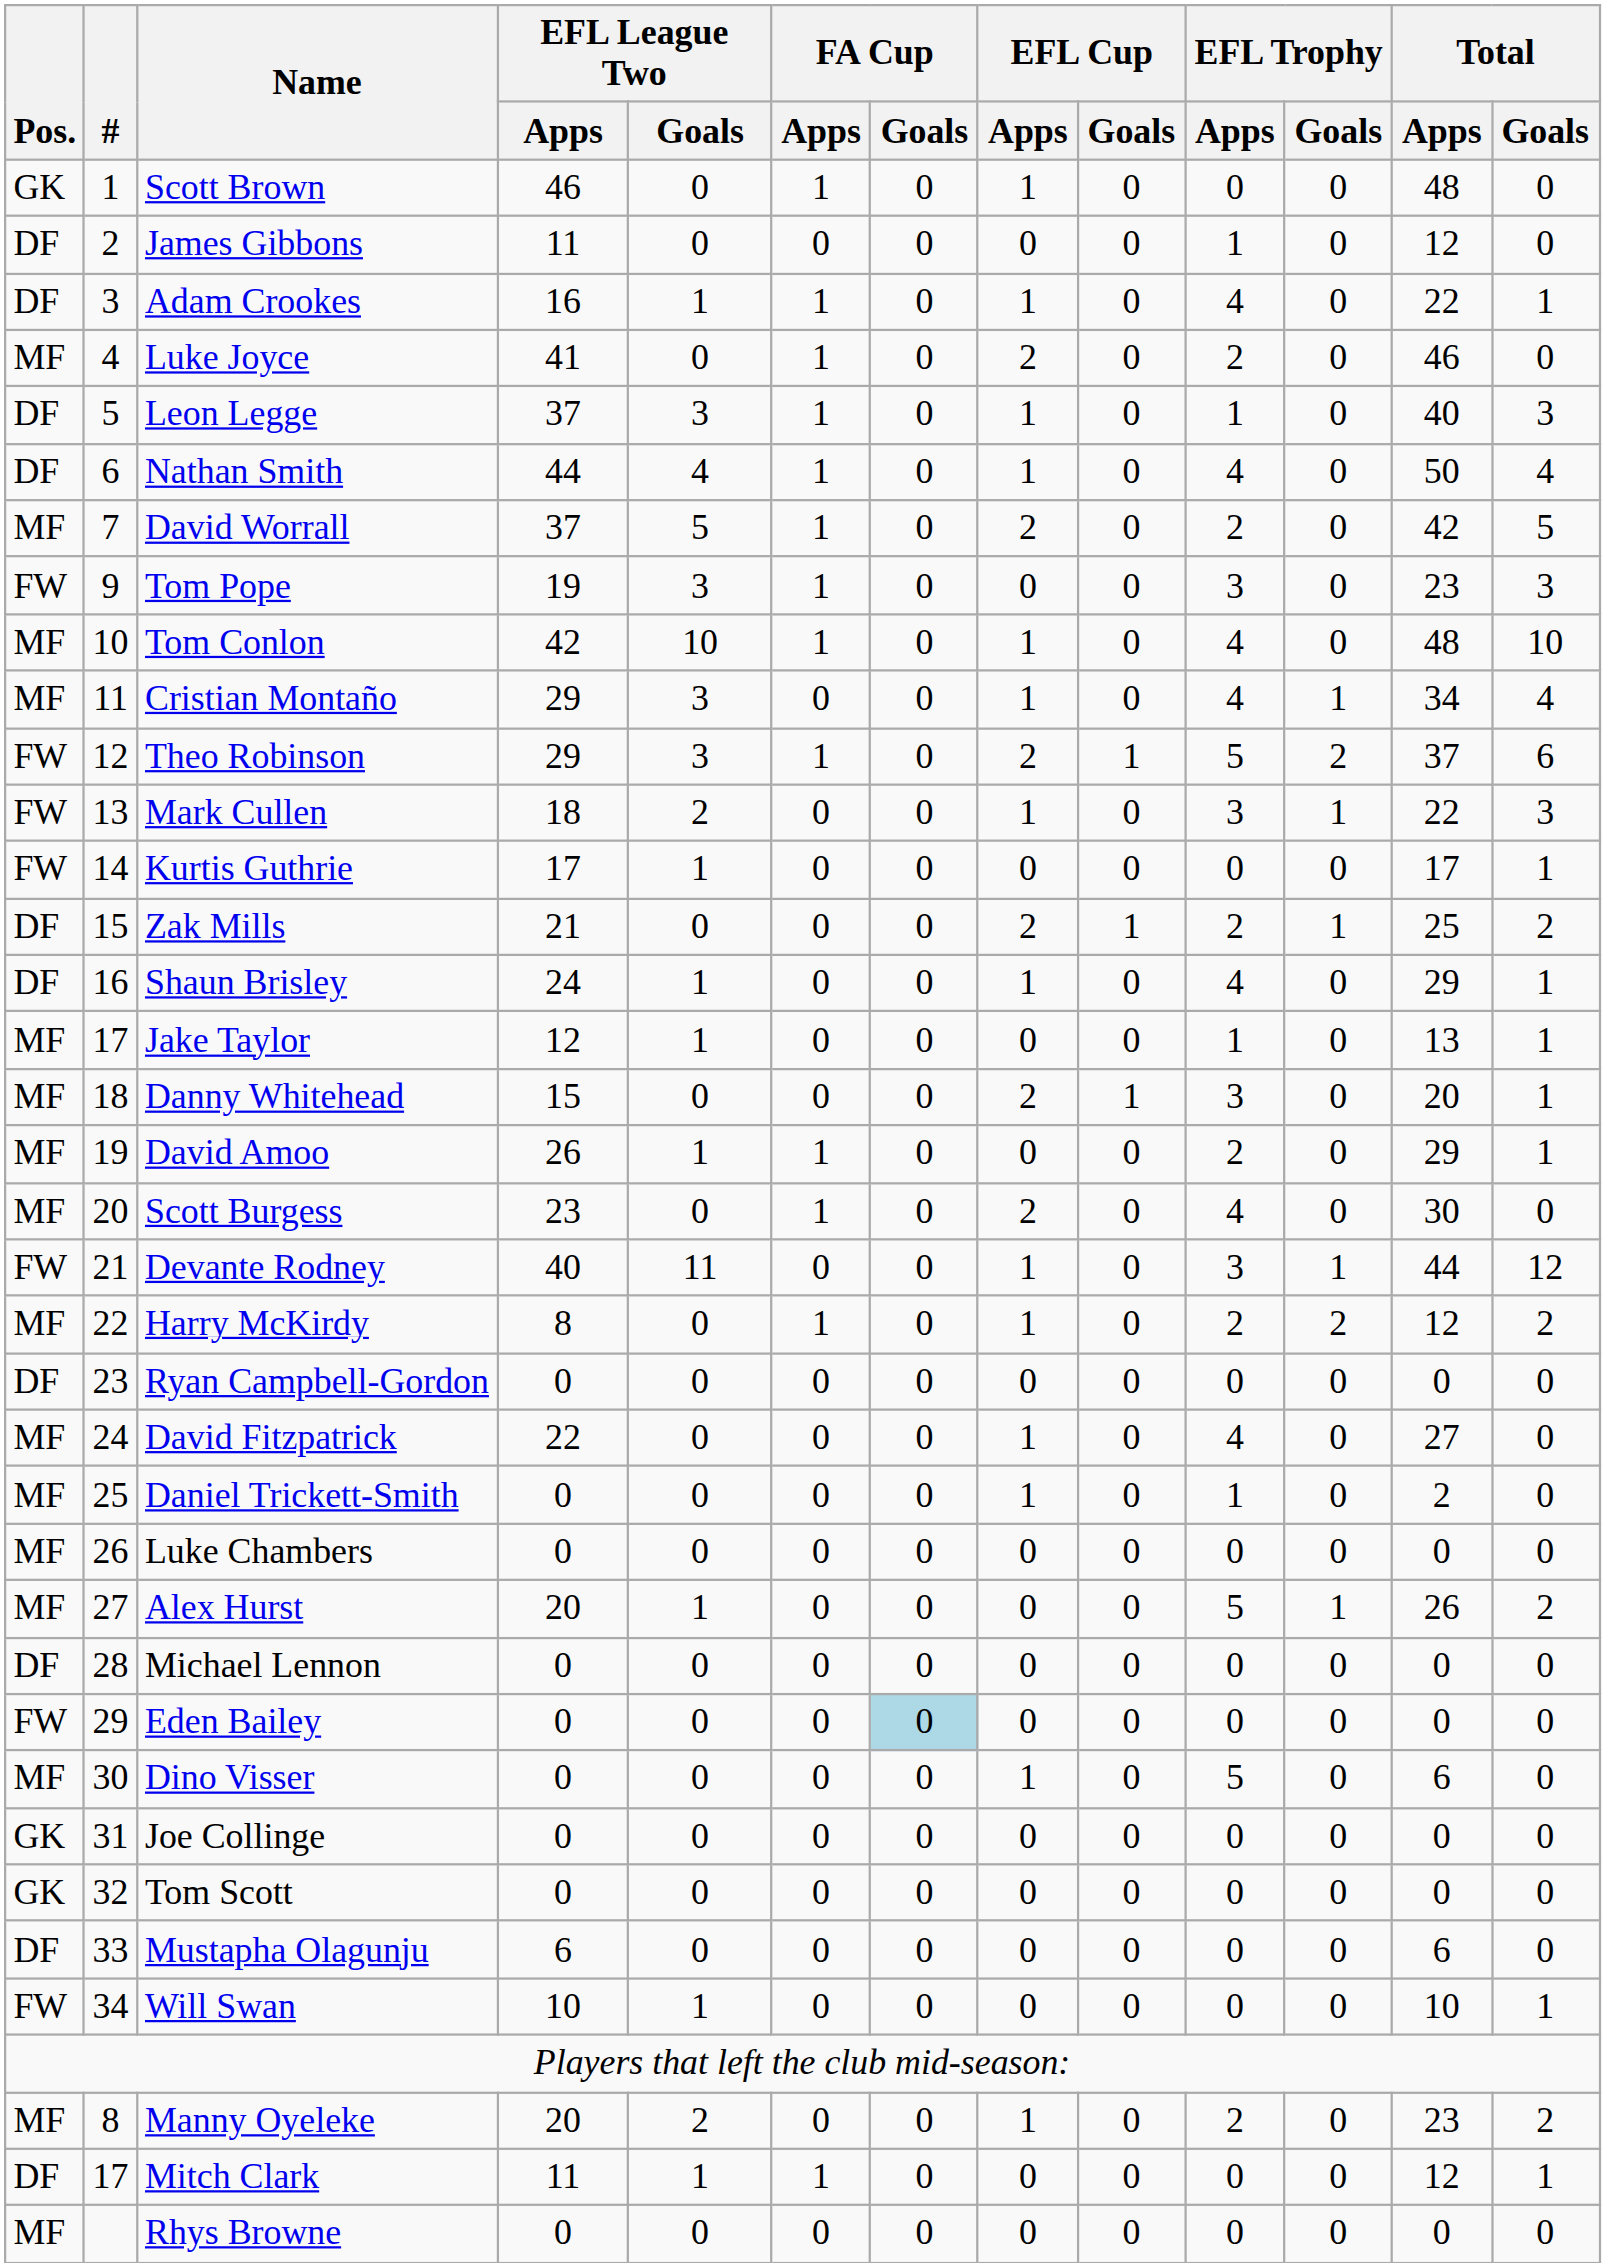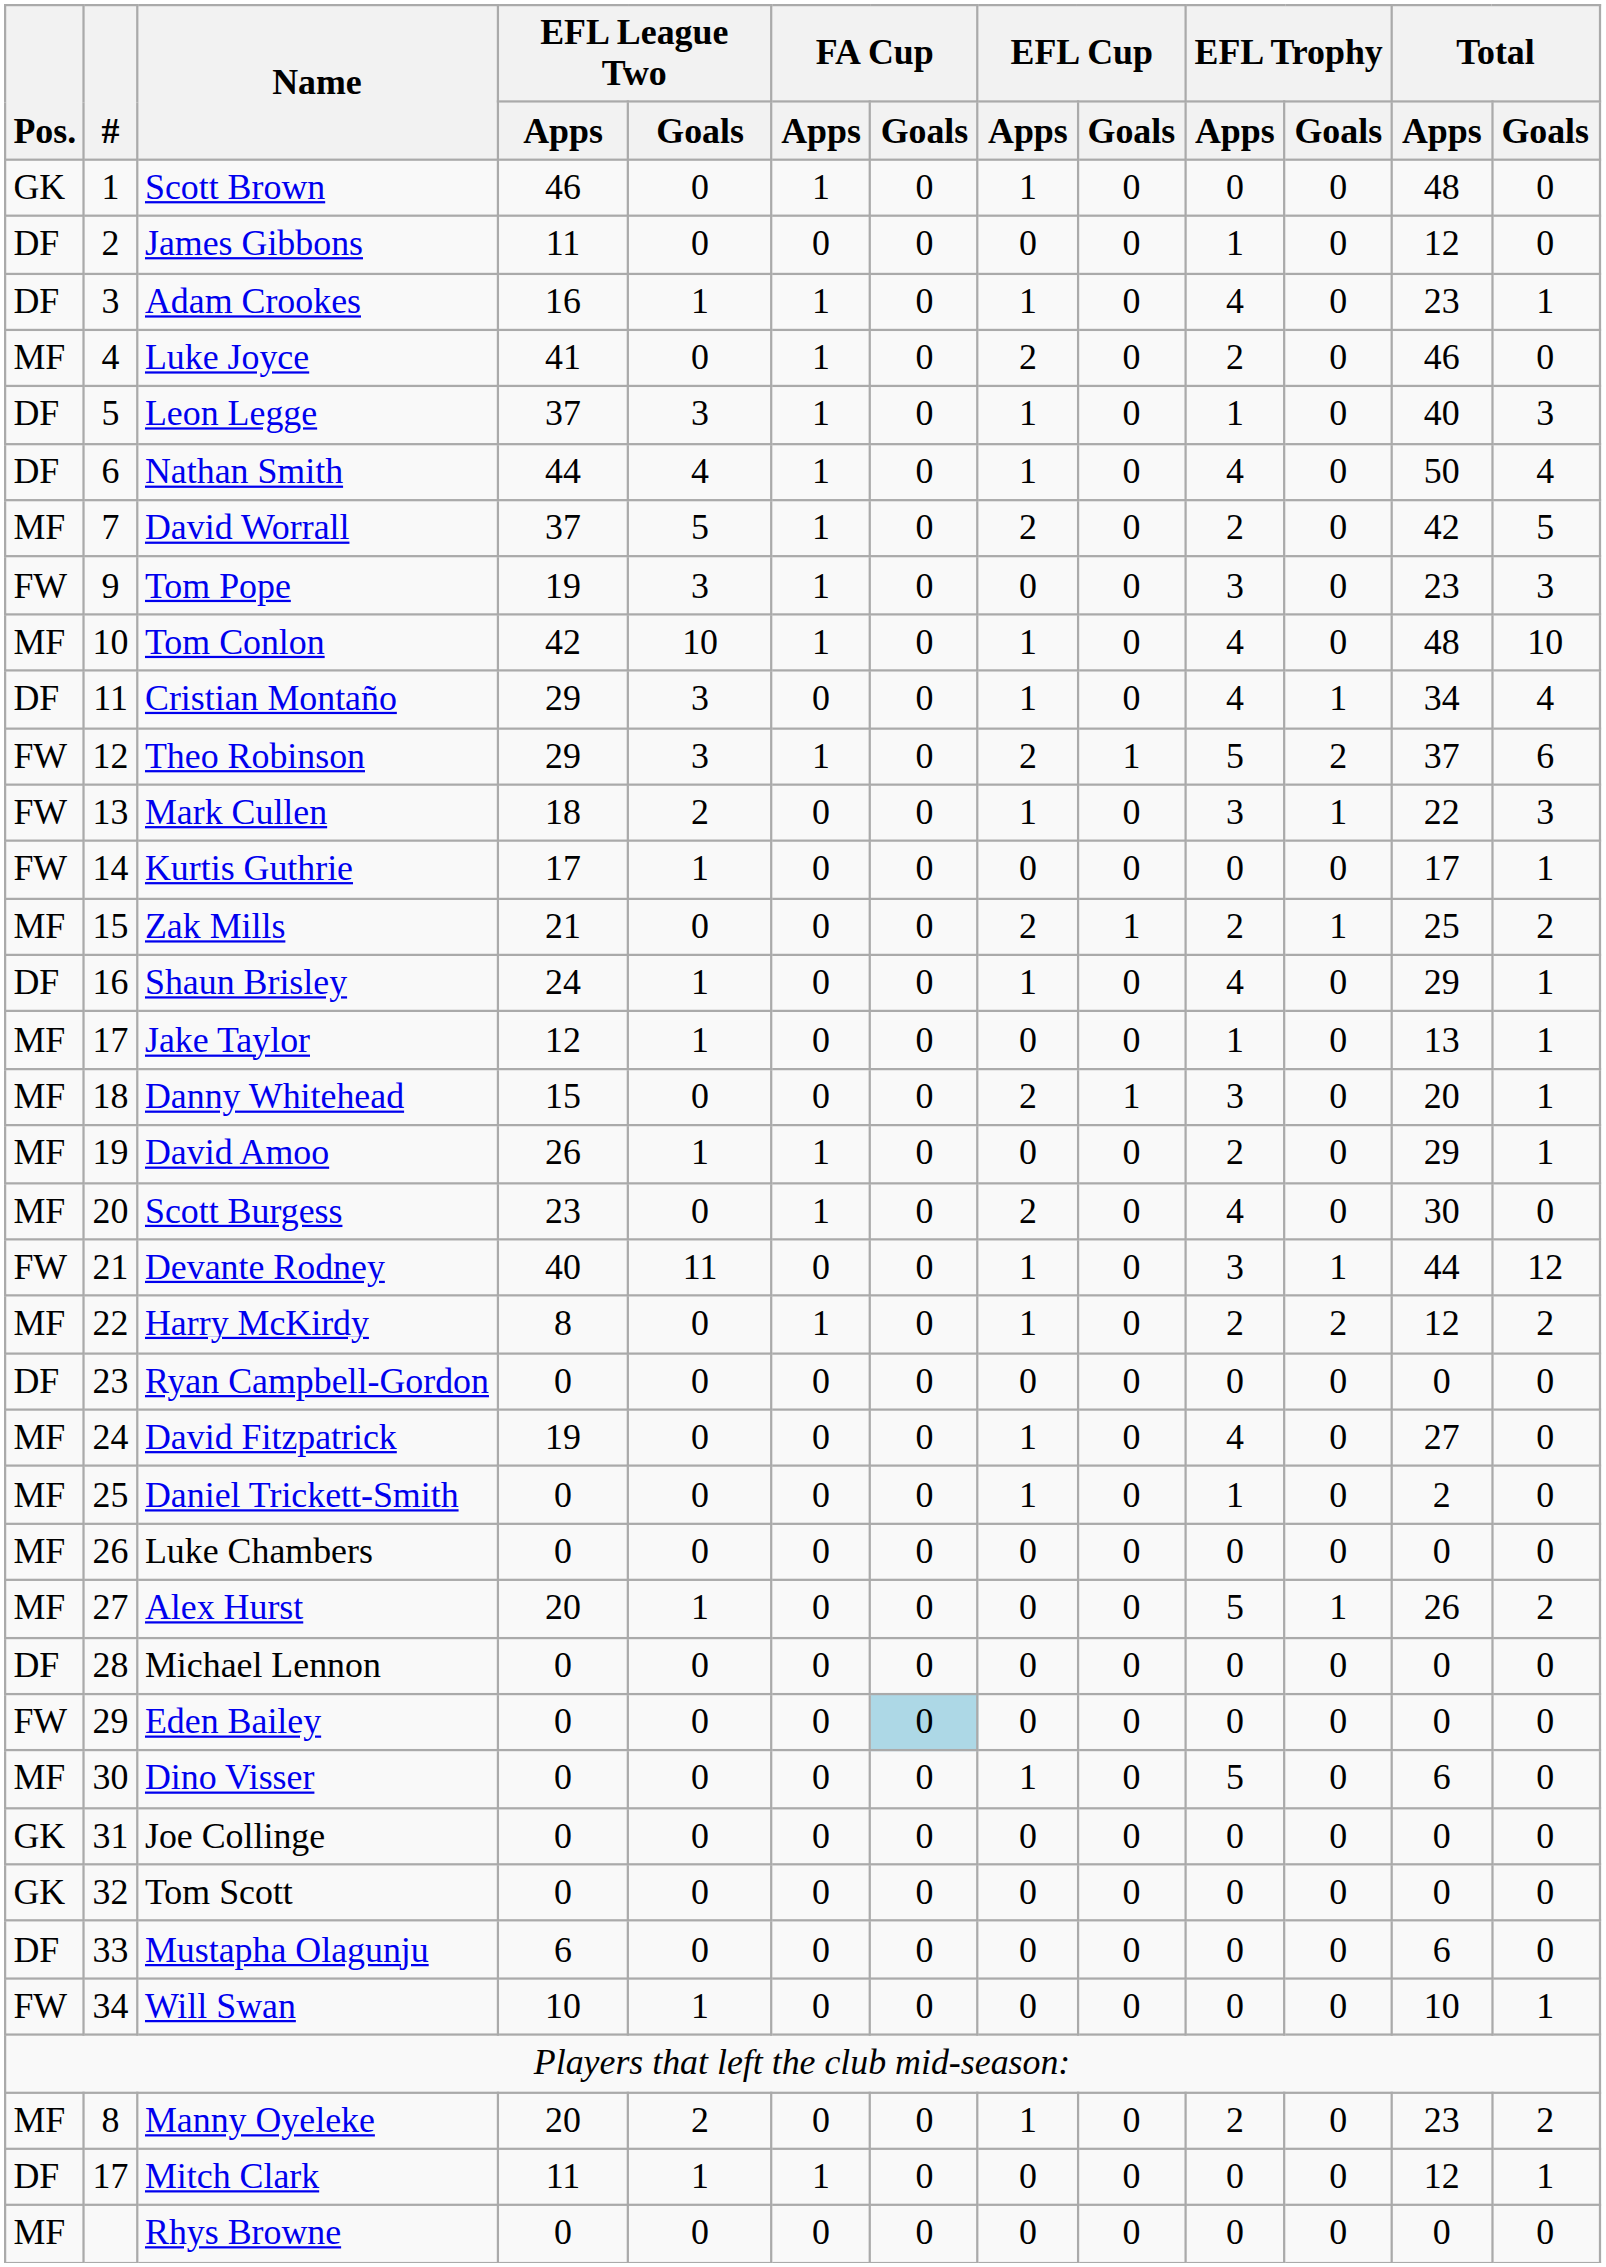Adam Crookes | Total / Apps: 22 -> 23
Cristian Montaño | Pos.: MF -> DF
Zak Mills | Pos.: DF -> MF
David Fitzpatrick | EFL League Two / Apps: 22 -> 19
